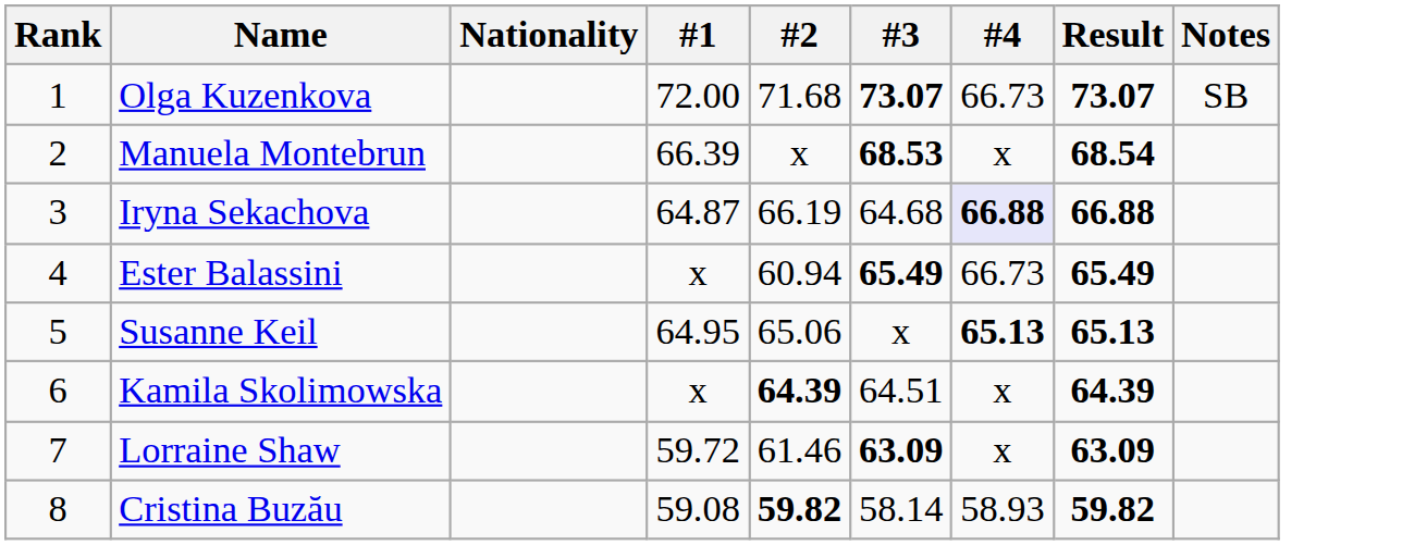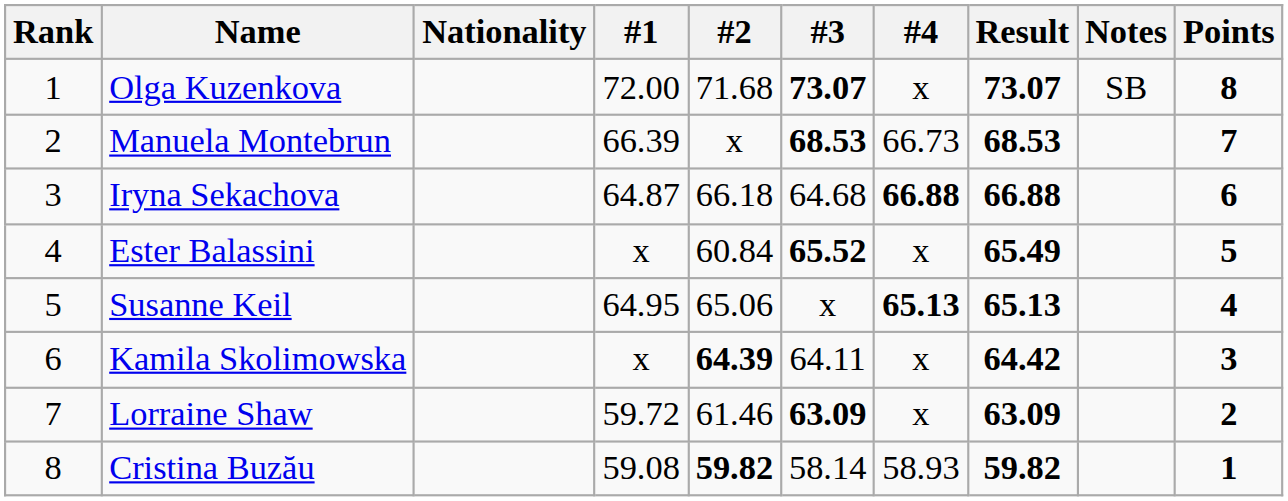+ column: Points | 8 | 7 | 6 | 5 | 4 | 3 | 2 | 1
Olga Kuzenkova | #4: 66.73 -> x
Manuela Montebrun | #4: x -> 66.73
Manuela Montebrun | Result: 68.54 -> 68.53
Iryna Sekachova | #2: 66.19 -> 66.18
Iryna Sekachova | #4: lavender background -> no background
Ester Balassini | #2: 60.94 -> 60.84
Ester Balassini | #3: 65.49 -> 65.52
Ester Balassini | #4: 66.73 -> x
Kamila Skolimowska | #3: 64.51 -> 64.11
Kamila Skolimowska | Result: 64.39 -> 64.42
